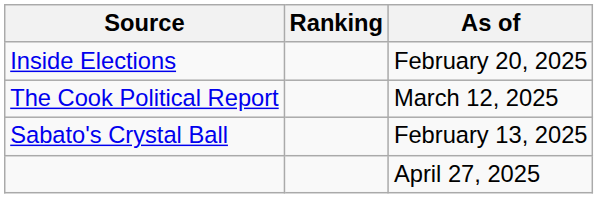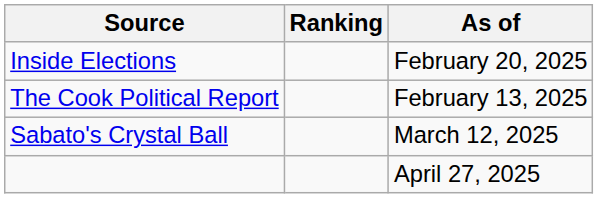The Cook Political Report | As of: March 12, 2025 -> February 13, 2025
Sabato's Crystal Ball | As of: February 13, 2025 -> March 12, 2025
